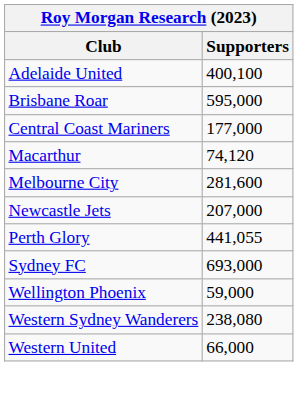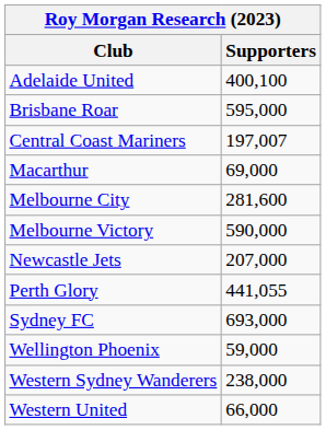Central Coast Mariners | Supporters: 177,000 -> 197,007
Macarthur | Supporters: 74,120 -> 69,000
+ row: Melbourne Victory | 590,000
Western Sydney Wanderers | Supporters: 238,080 -> 238,000
